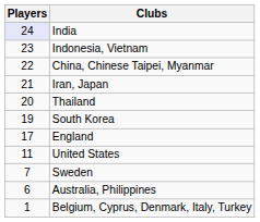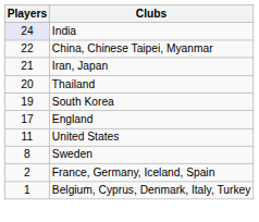- row: 23 | Indonesia, Vietnam
Sweden | Players: 7 -> 8
- row: 6 | Australia, Philippines
+ row: 2 | France, Germany, Iceland, Spain
